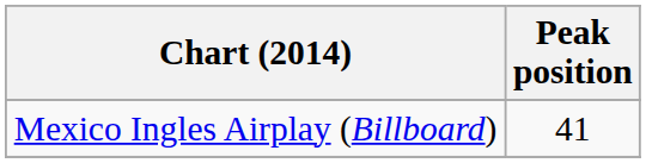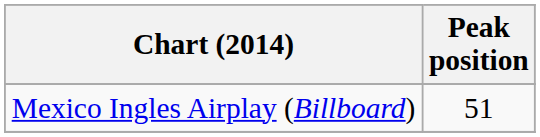Mexico Ingles Airplay (Billboard) | Peak position: 41 -> 51
